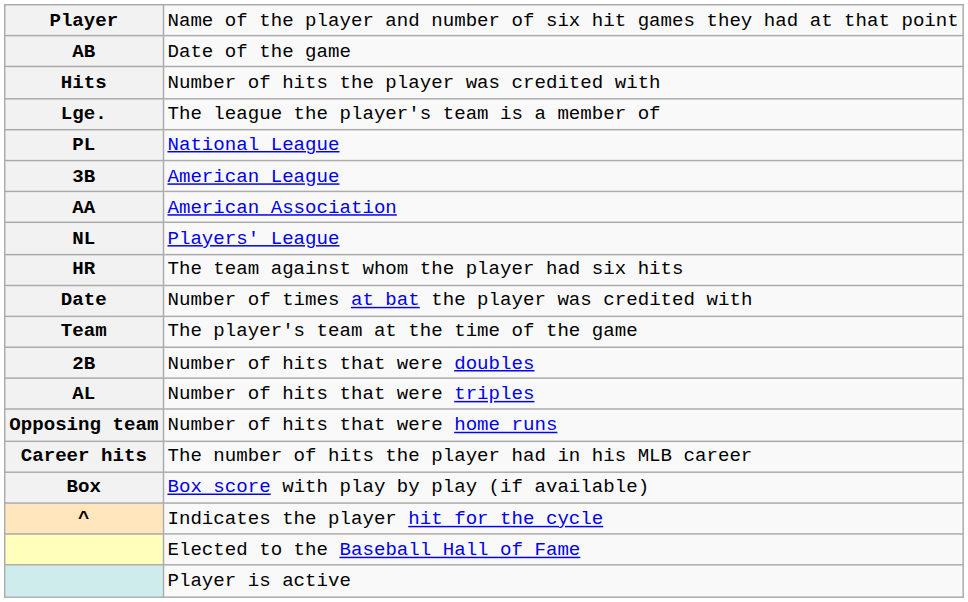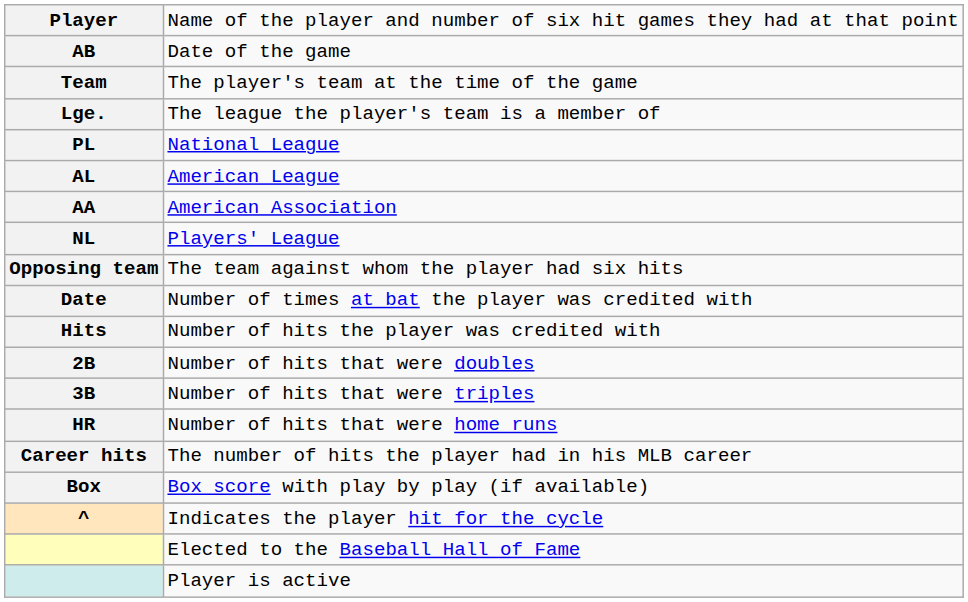rows swapped: The player's team at the time of the game <-> Number of hits the player was credited with
American League | column 1: 3B -> AL
The team against whom the player had six hits | column 1: HR -> Opposing team
Number of hits that were triples | column 1: AL -> 3B
Number of hits that were home runs | column 1: Opposing team -> HR
